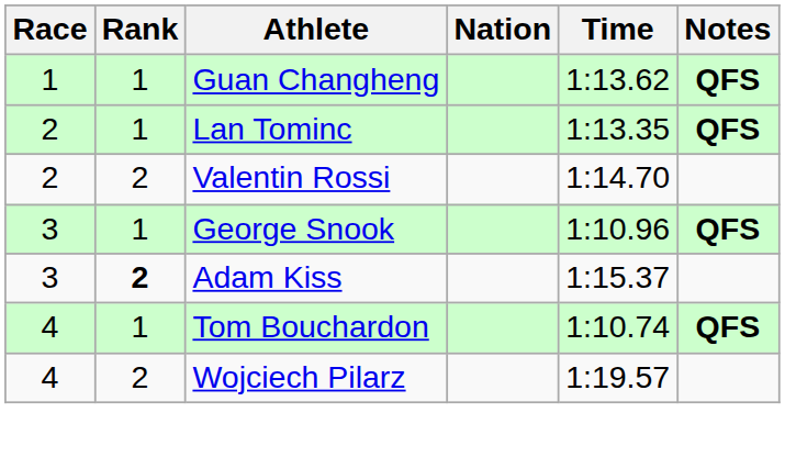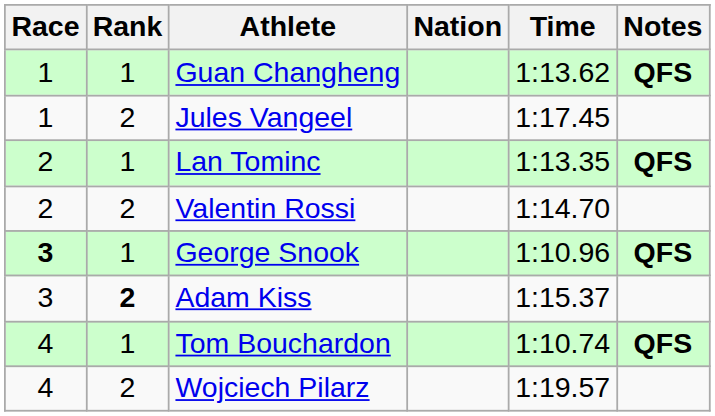+ row: 1 | 2 | Jules Vangeel | 1:17.45
George Snook | Race: normal -> bold
